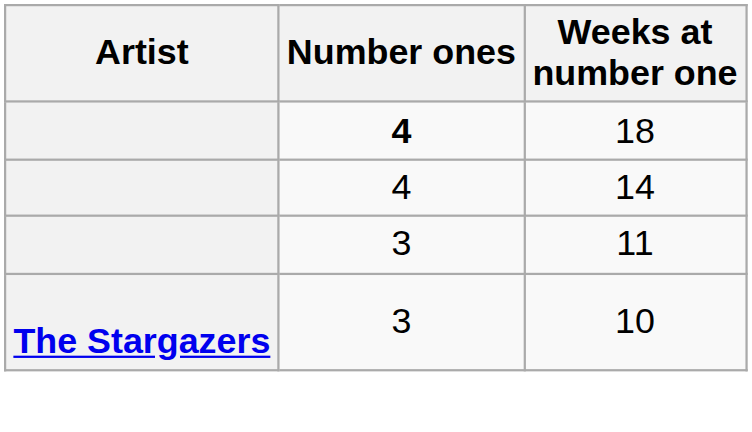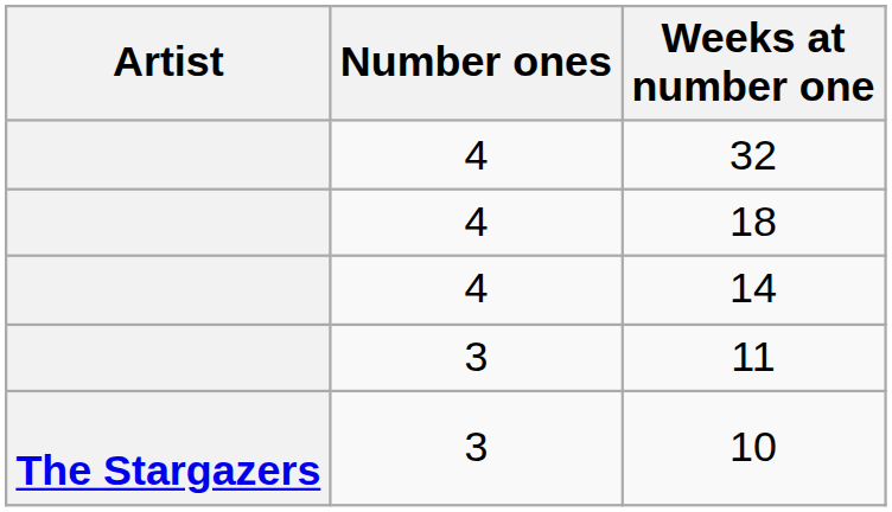+ row: 4 | 32
18 | Number ones: bold -> normal
